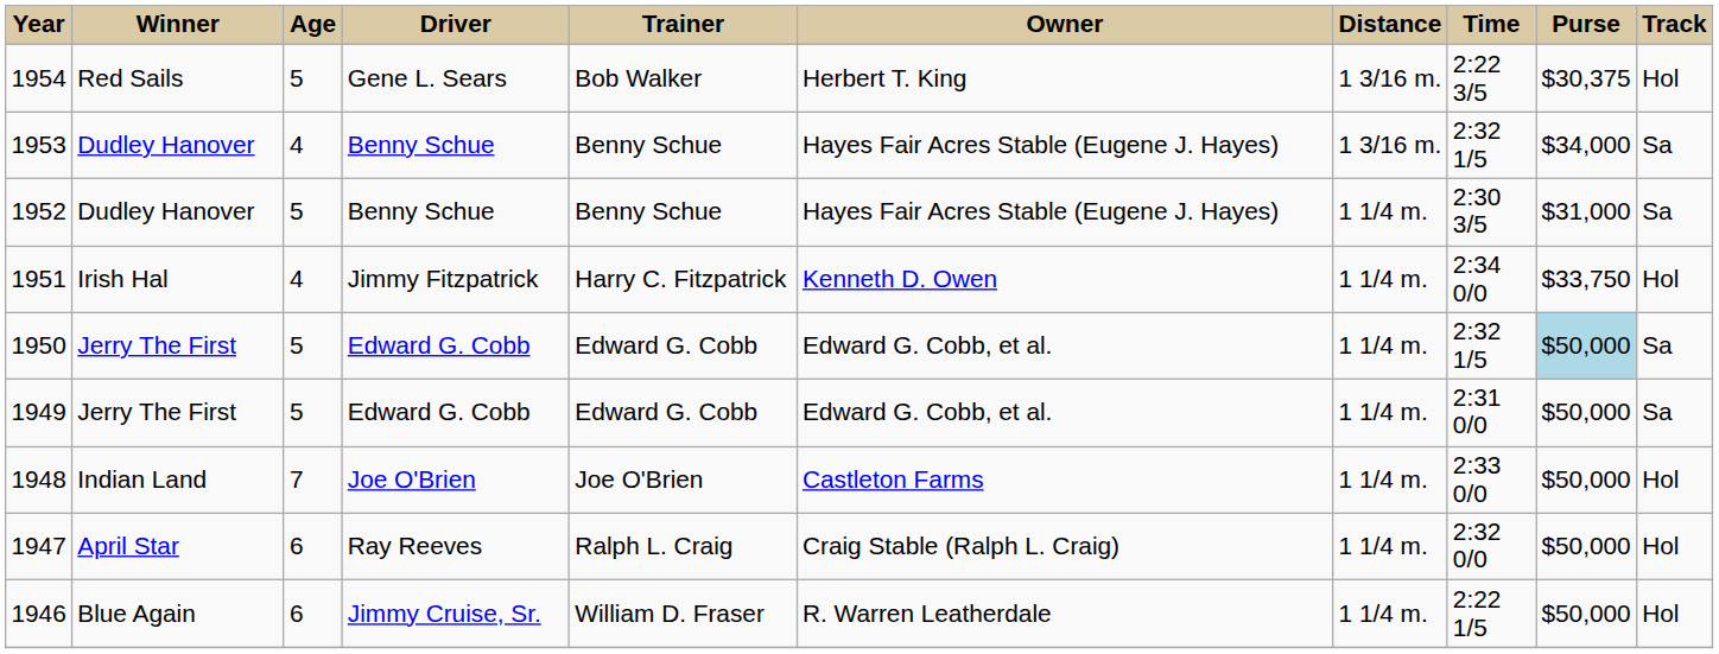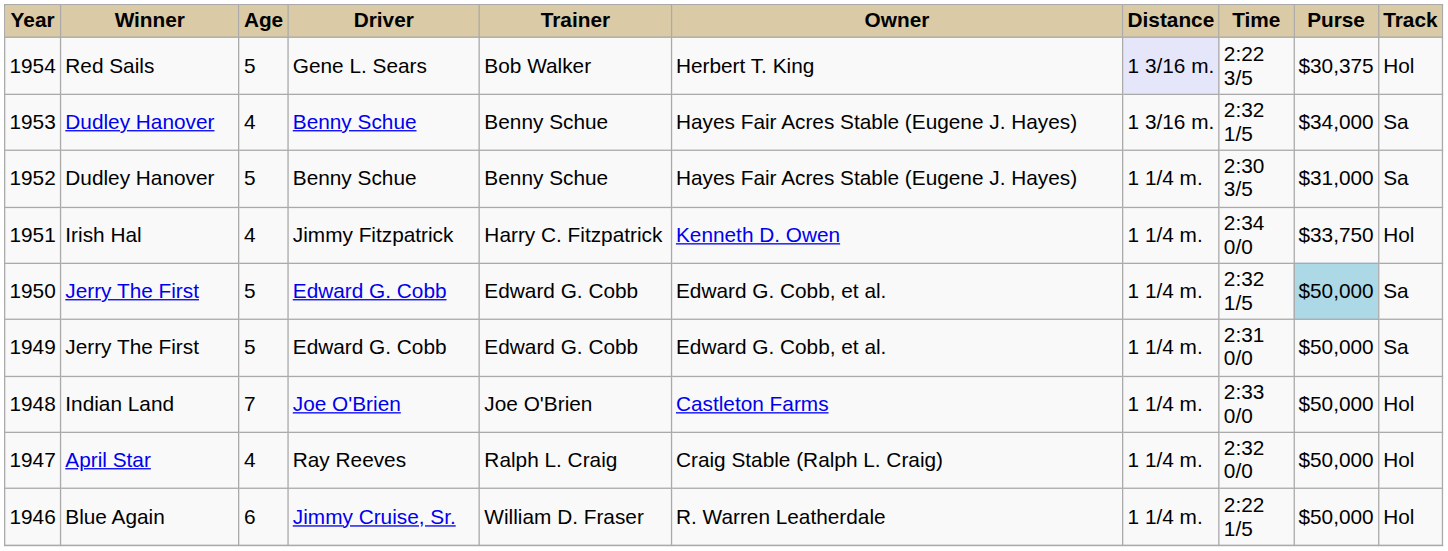1954 | Distance: no background -> lavender background
1947 | Age: 6 -> 4
